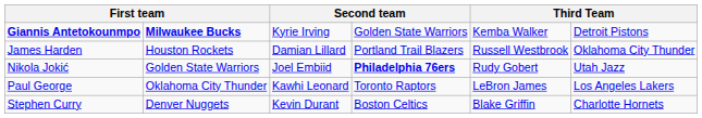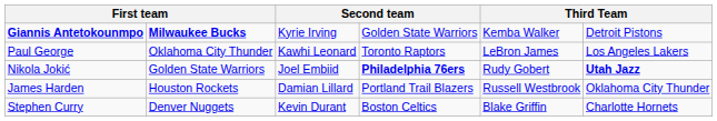rows swapped: Paul George <-> James Harden
Nikola Jokić | column 6: normal -> bold
